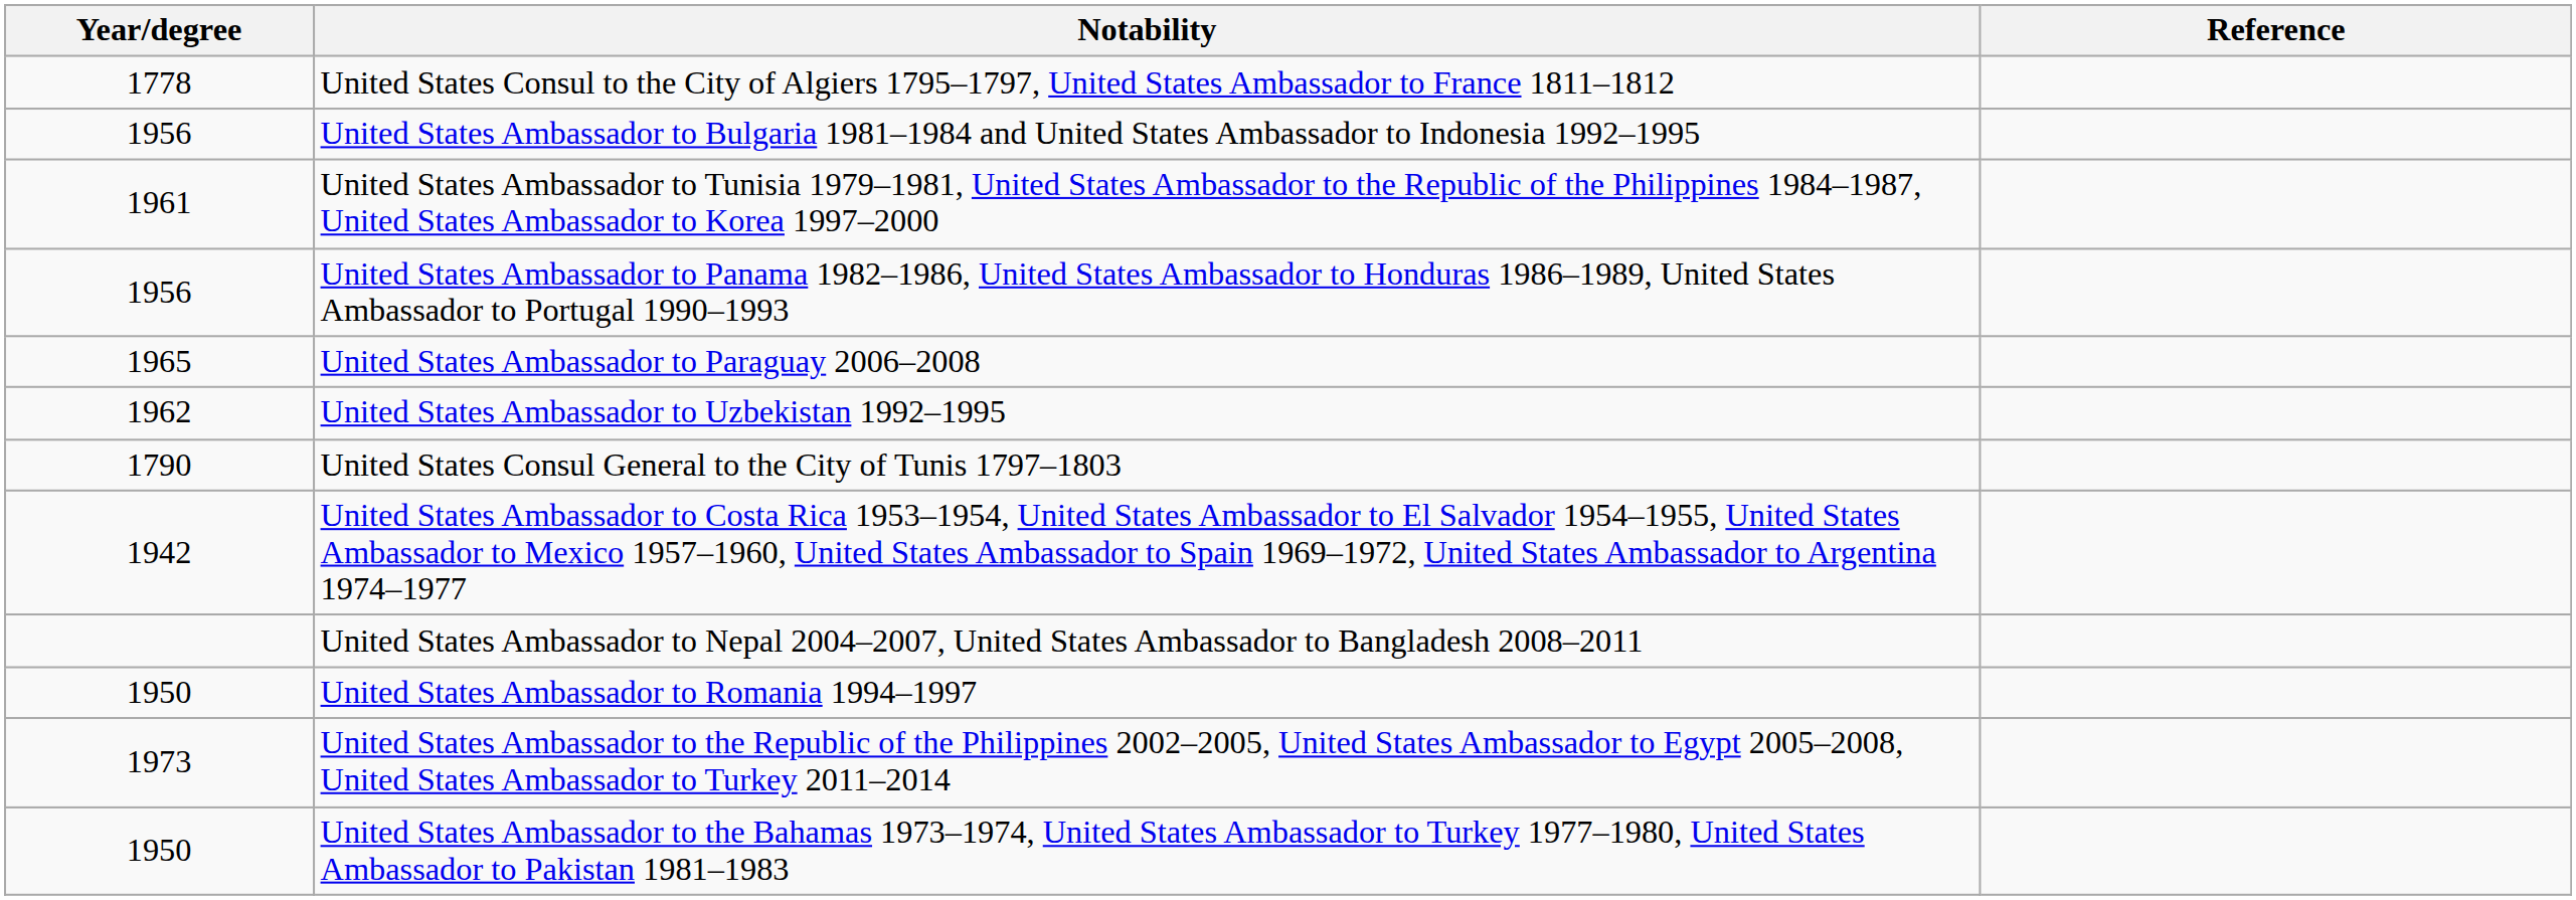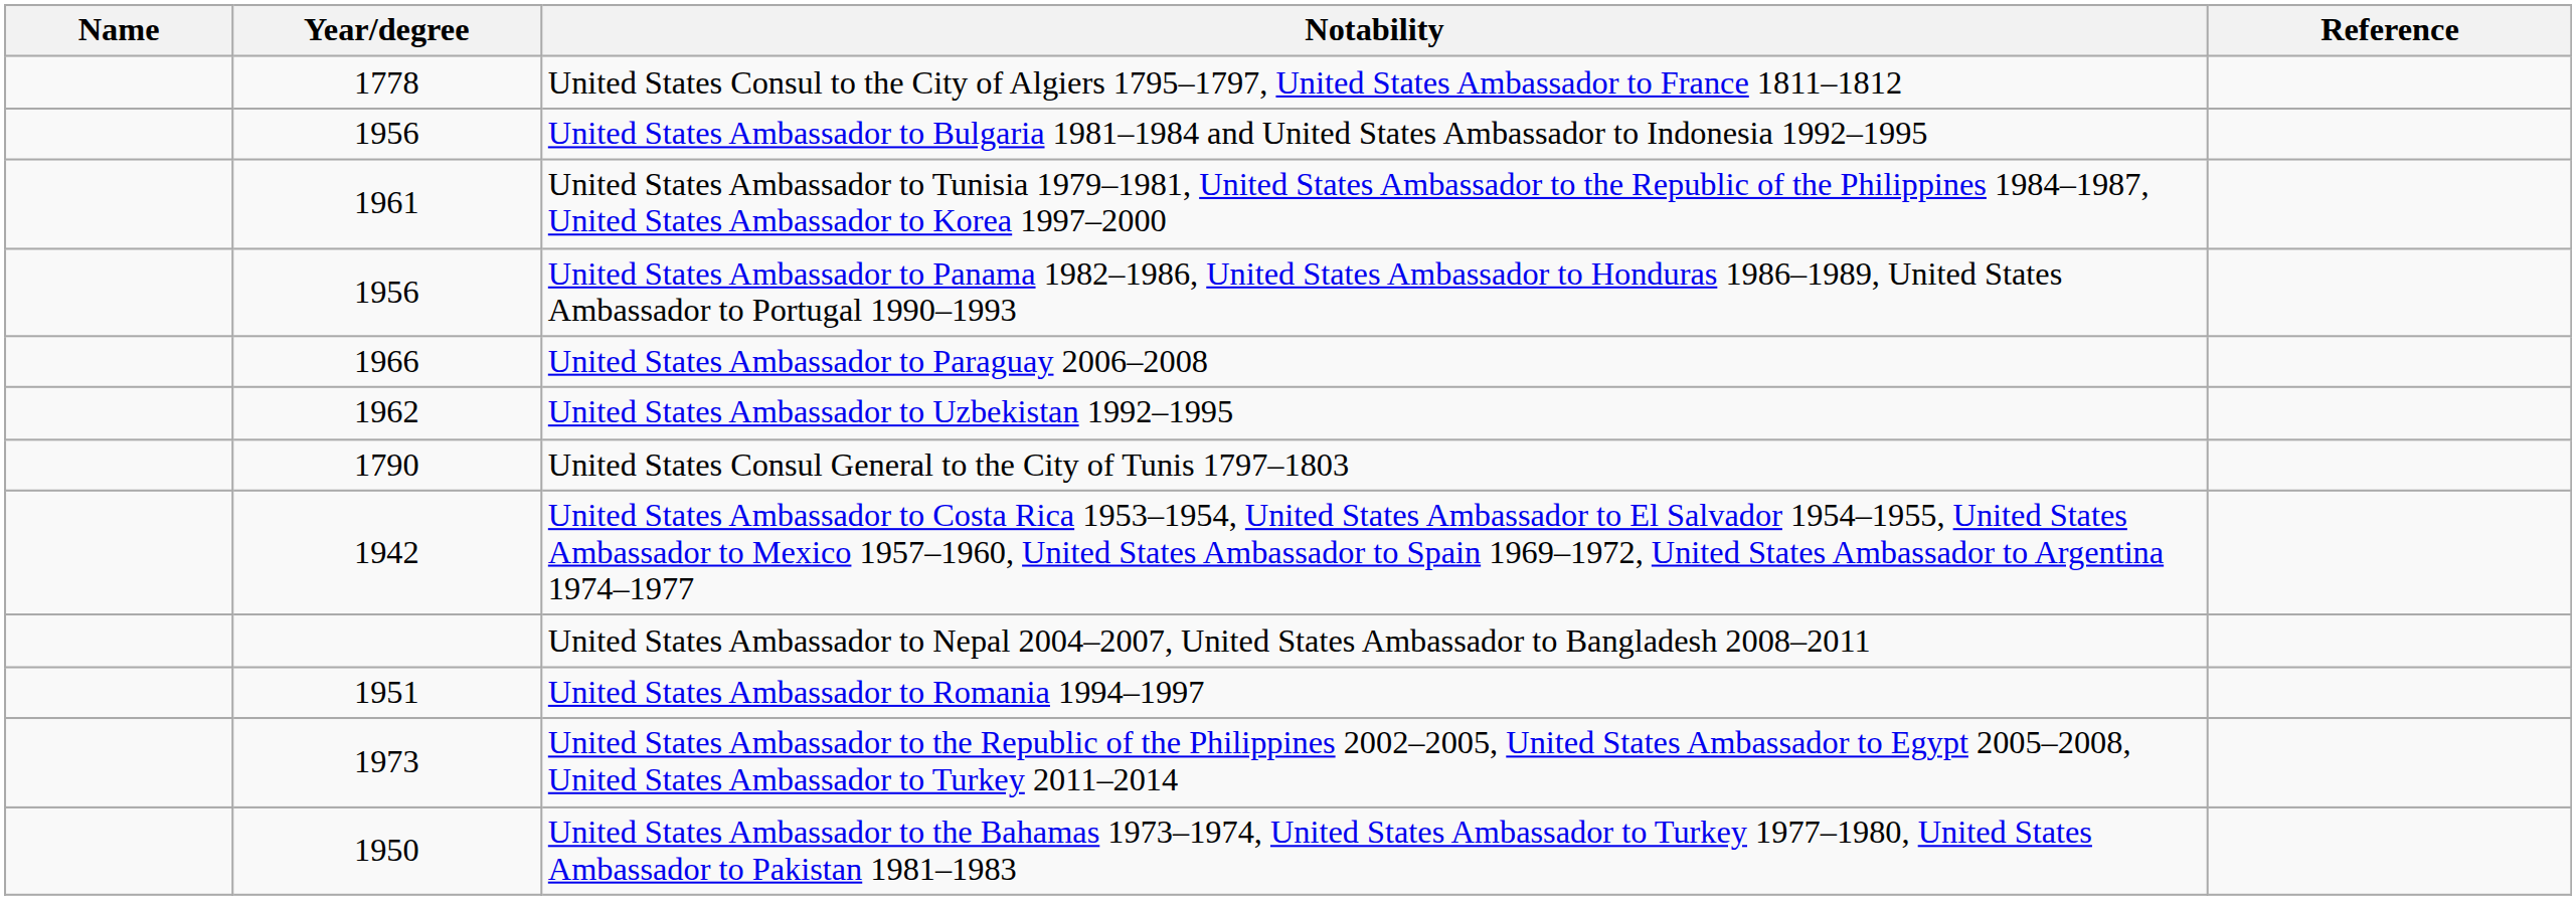+ column: Name
United States Ambassador to Paraguay 2006–2008 | Year/degree: 1965 -> 1966
United States Ambassador to Romania 1994–1997 | Year/degree: 1950 -> 1951
